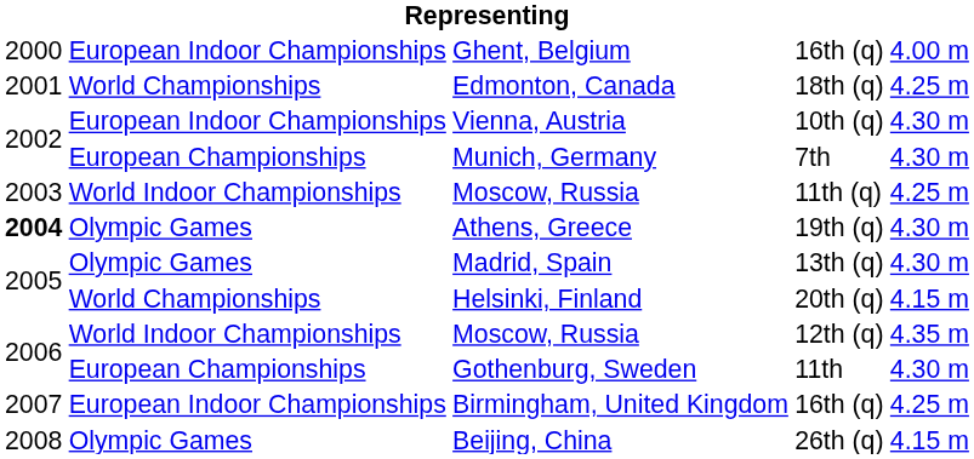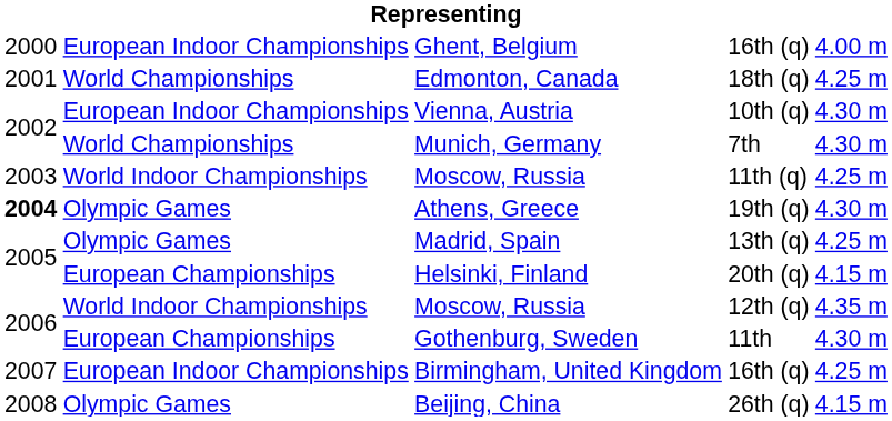Munich, Germany | column 2: European Championships -> World Championships
Madrid, Spain | column 5: 4.30 m -> 4.25 m
Helsinki, Finland | column 2: World Championships -> European Championships
